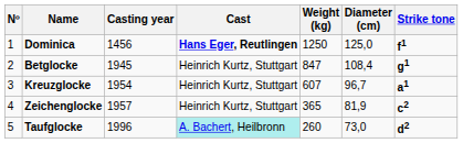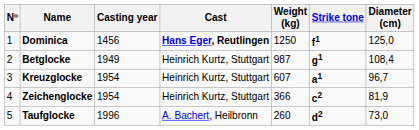columns swapped: Diameter (cm) <-> Strike tone
Betglocke | Casting year: 1945 -> 1949
Betglocke | Weight (kg): 847 -> 987
Zeichenglocke | Casting year: 1957 -> 1954
Zeichenglocke | Weight (kg): 365 -> 366
Taufglocke | Cast: paleturquoise background -> no background
